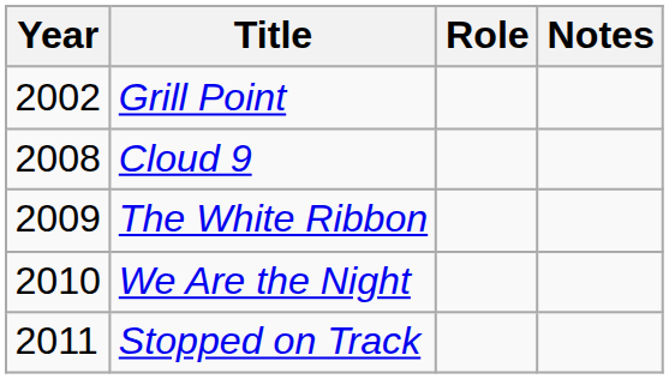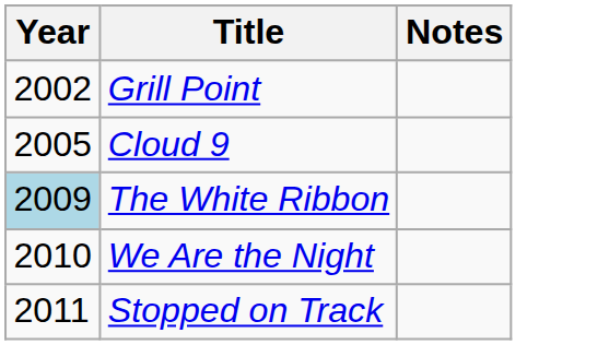- column: Role
Cloud 9 | Year: 2008 -> 2005
The White Ribbon | Year: no background -> lightblue background
